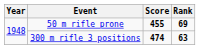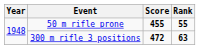50 m rifle prone | Rank: 69 -> 55
300 m rifle 3 positions | Score: 474 -> 472
